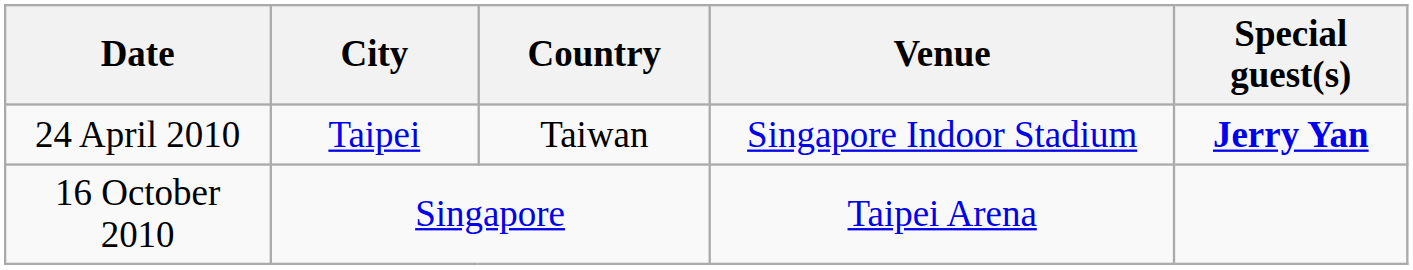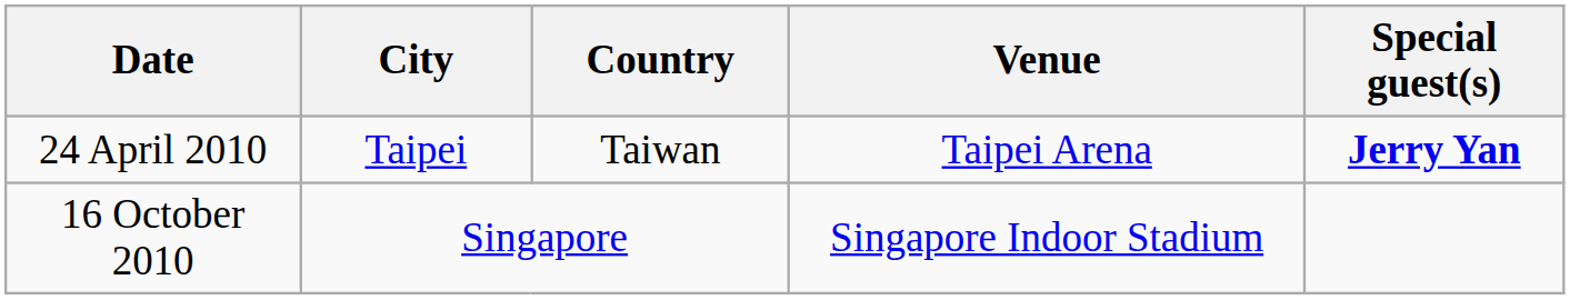24 April 2010 | Venue: Singapore Indoor Stadium -> Taipei Arena
16 October 2010 | Venue: Taipei Arena -> Singapore Indoor Stadium
